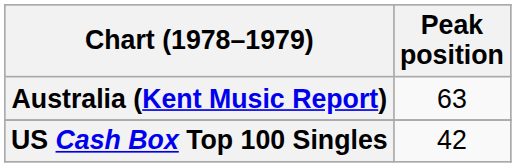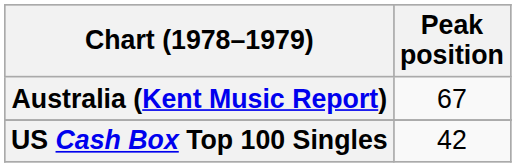Australia (Kent Music Report) | Peak position: 63 -> 67
